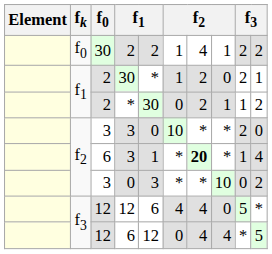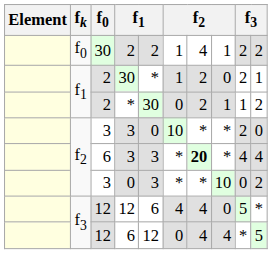6 / 3 | column 5: 1 -> 3
6 / 3 | column 9: 1 -> 4
